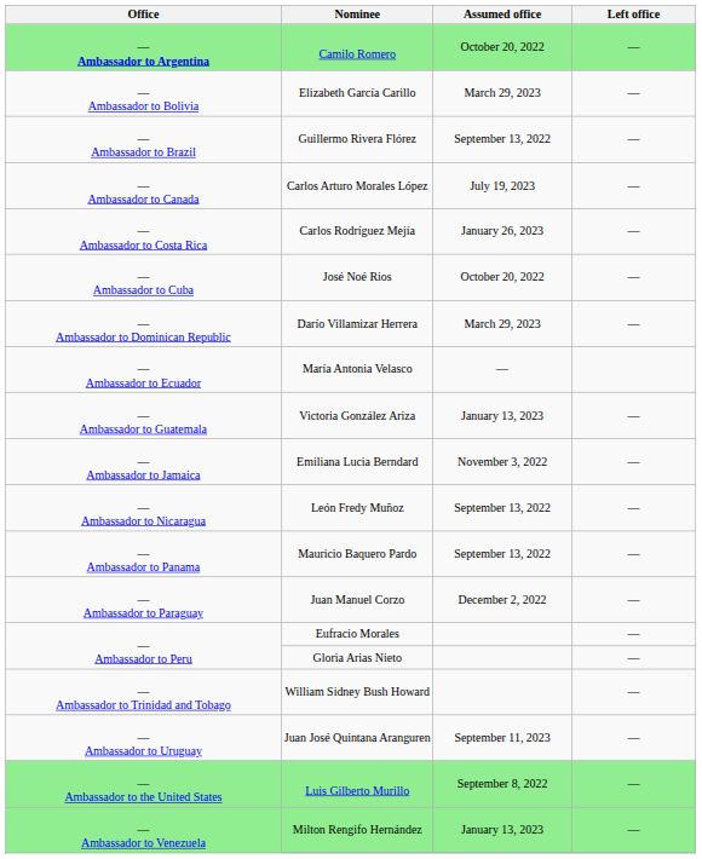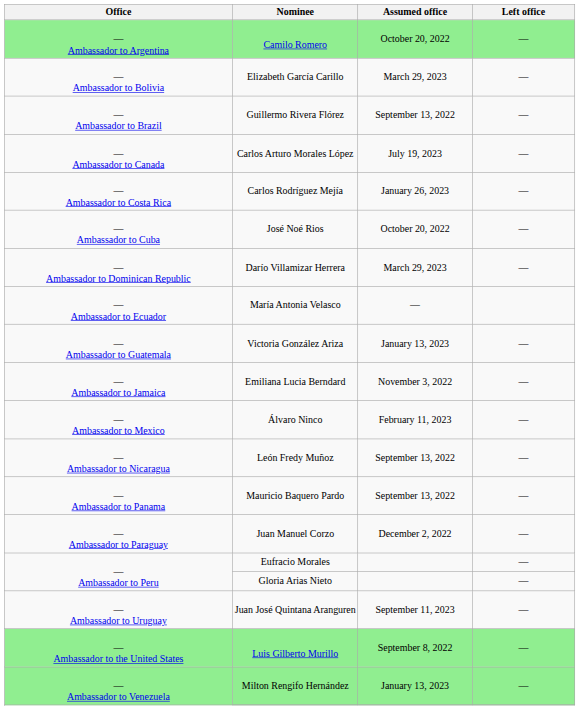Camilo Romero | Office: bold -> normal
+ row: — Ambassador to Mexico | Álvaro Ninco | February 11, 2023 | —
- row: — Ambassador to Trinidad and Tobago | William Sidney Bush Howard | —
